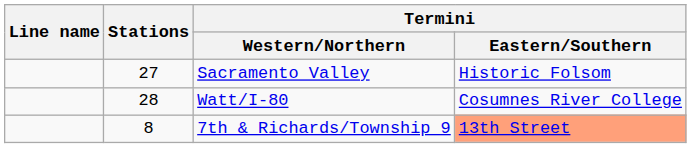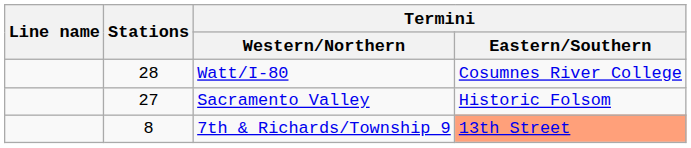rows swapped: Watt/I-80 <-> Sacramento Valley
